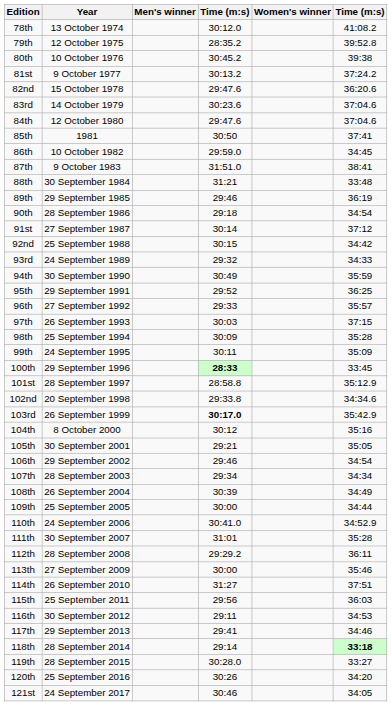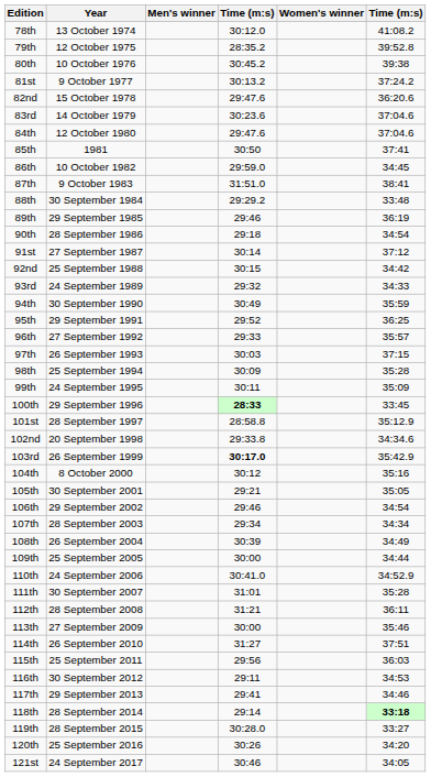88th | column 4: 31:21 -> 29:29.2
112th | column 4: 29:29.2 -> 31:21
